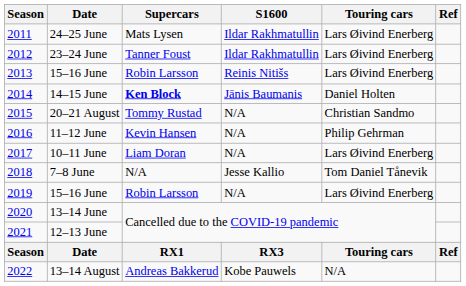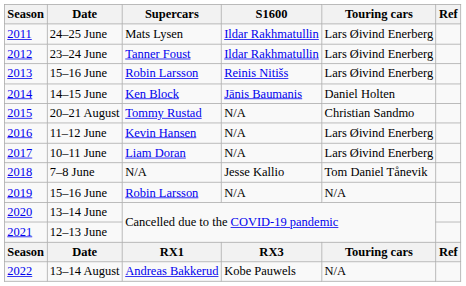14–15 June | Supercars: bold -> normal
11–12 June | Touring cars: Philip Gehrman -> Lars Øivind Enerberg
2019 / 15–16 June | Touring cars: Lars Øivind Enerberg -> N/A
